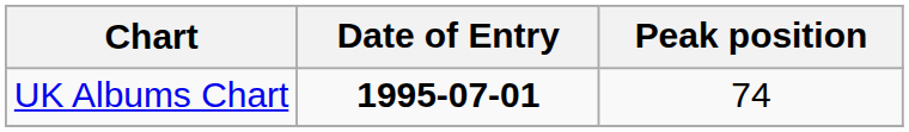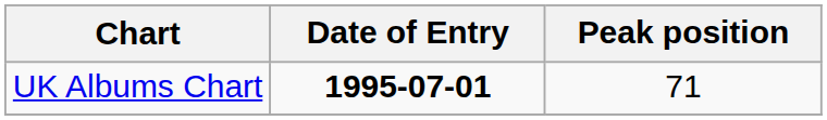UK Albums Chart | Peak position: 74 -> 71
